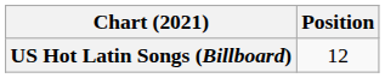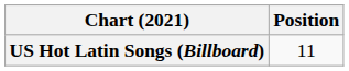US Hot Latin Songs (Billboard) | Position: 12 -> 11
